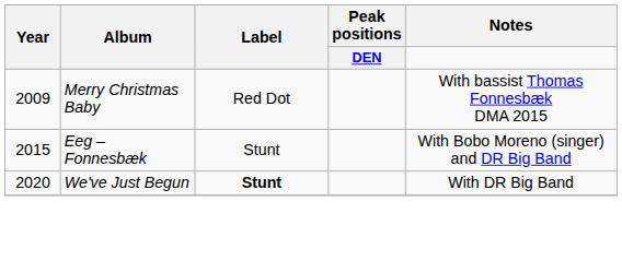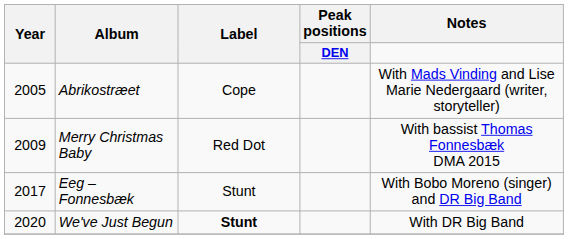+ row: 2005 | Abrikostræet | Cope | With Mads Vinding and Lise Marie Nedergaard (writer, storyteller)
Eeg – Fonnesbæk | Year: 2015 -> 2017
